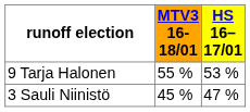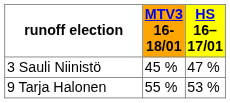rows swapped: 3 Sauli Niinistö <-> 9 Tarja Halonen
